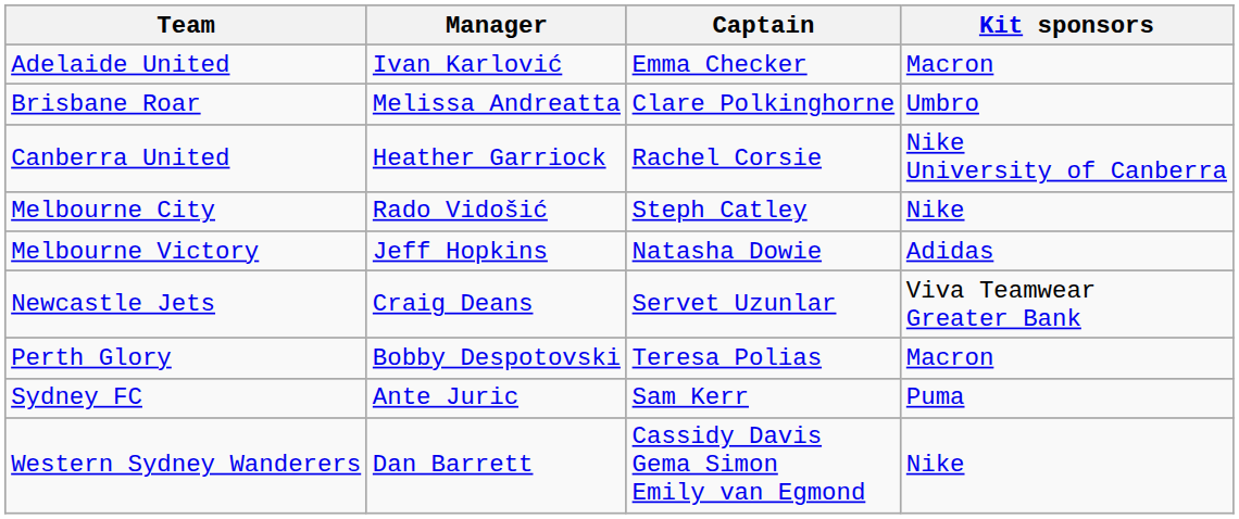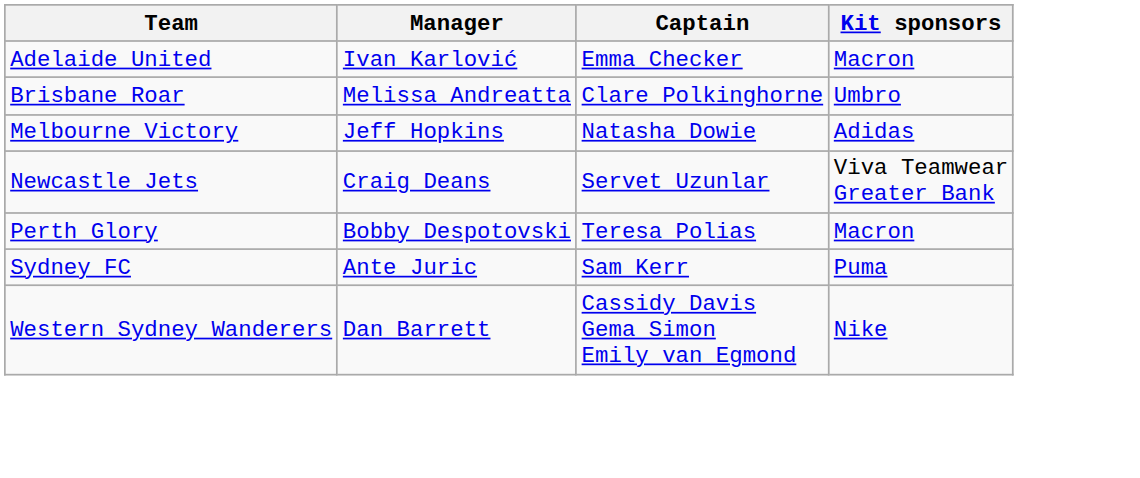- row: Canberra United | Heather Garriock | Rachel Corsie | Nike University of Canberra
- row: Melbourne City | Rado Vidošić | Steph Catley | Nike
